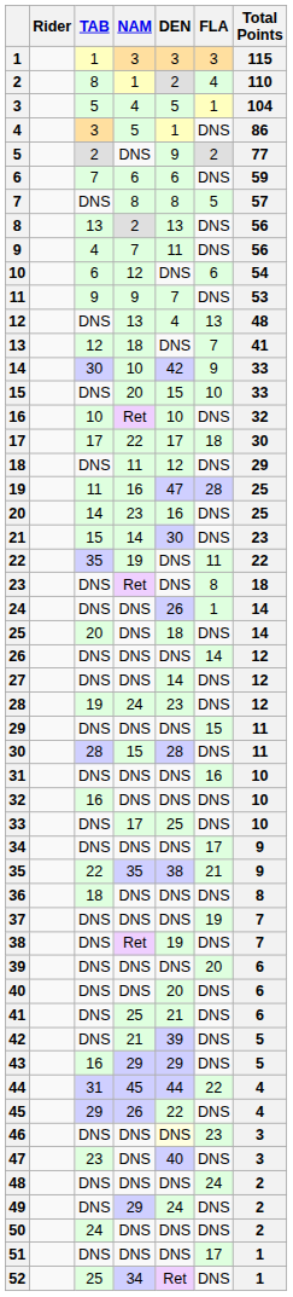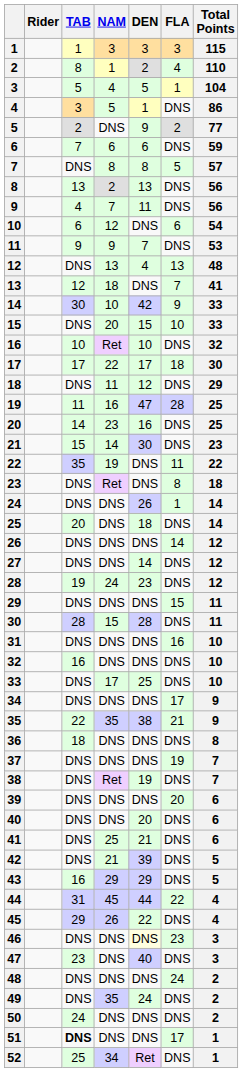49 | NAM: 29 -> 35
51 | TAB: normal -> bold
